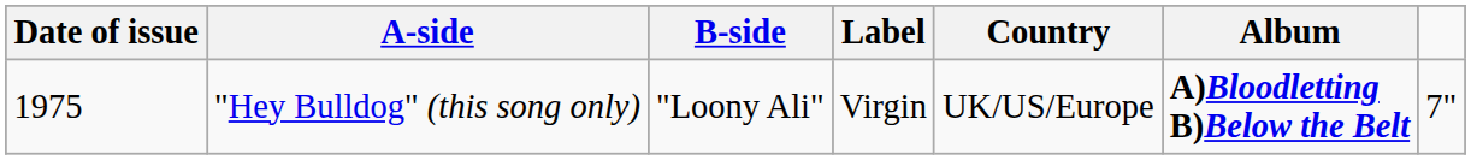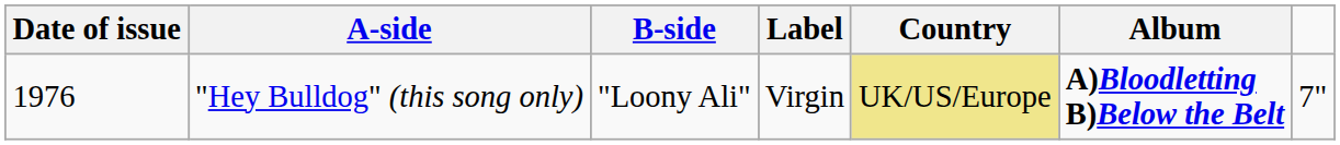"Hey Bulldog" (this song only) | Date of issue: 1975 -> 1976
"Hey Bulldog" (this song only) | Country: no background -> khaki background
